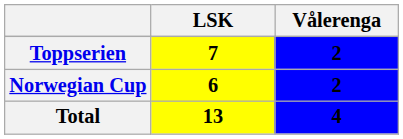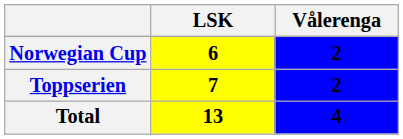rows swapped: Toppserien <-> Norwegian Cup
